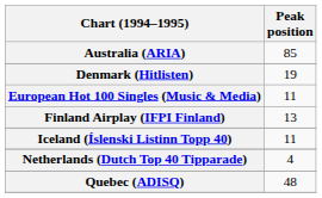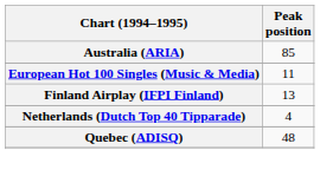- row: Denmark (Hitlisten) | 19
- row: Iceland (Íslenski Listinn Topp 40) | 11
